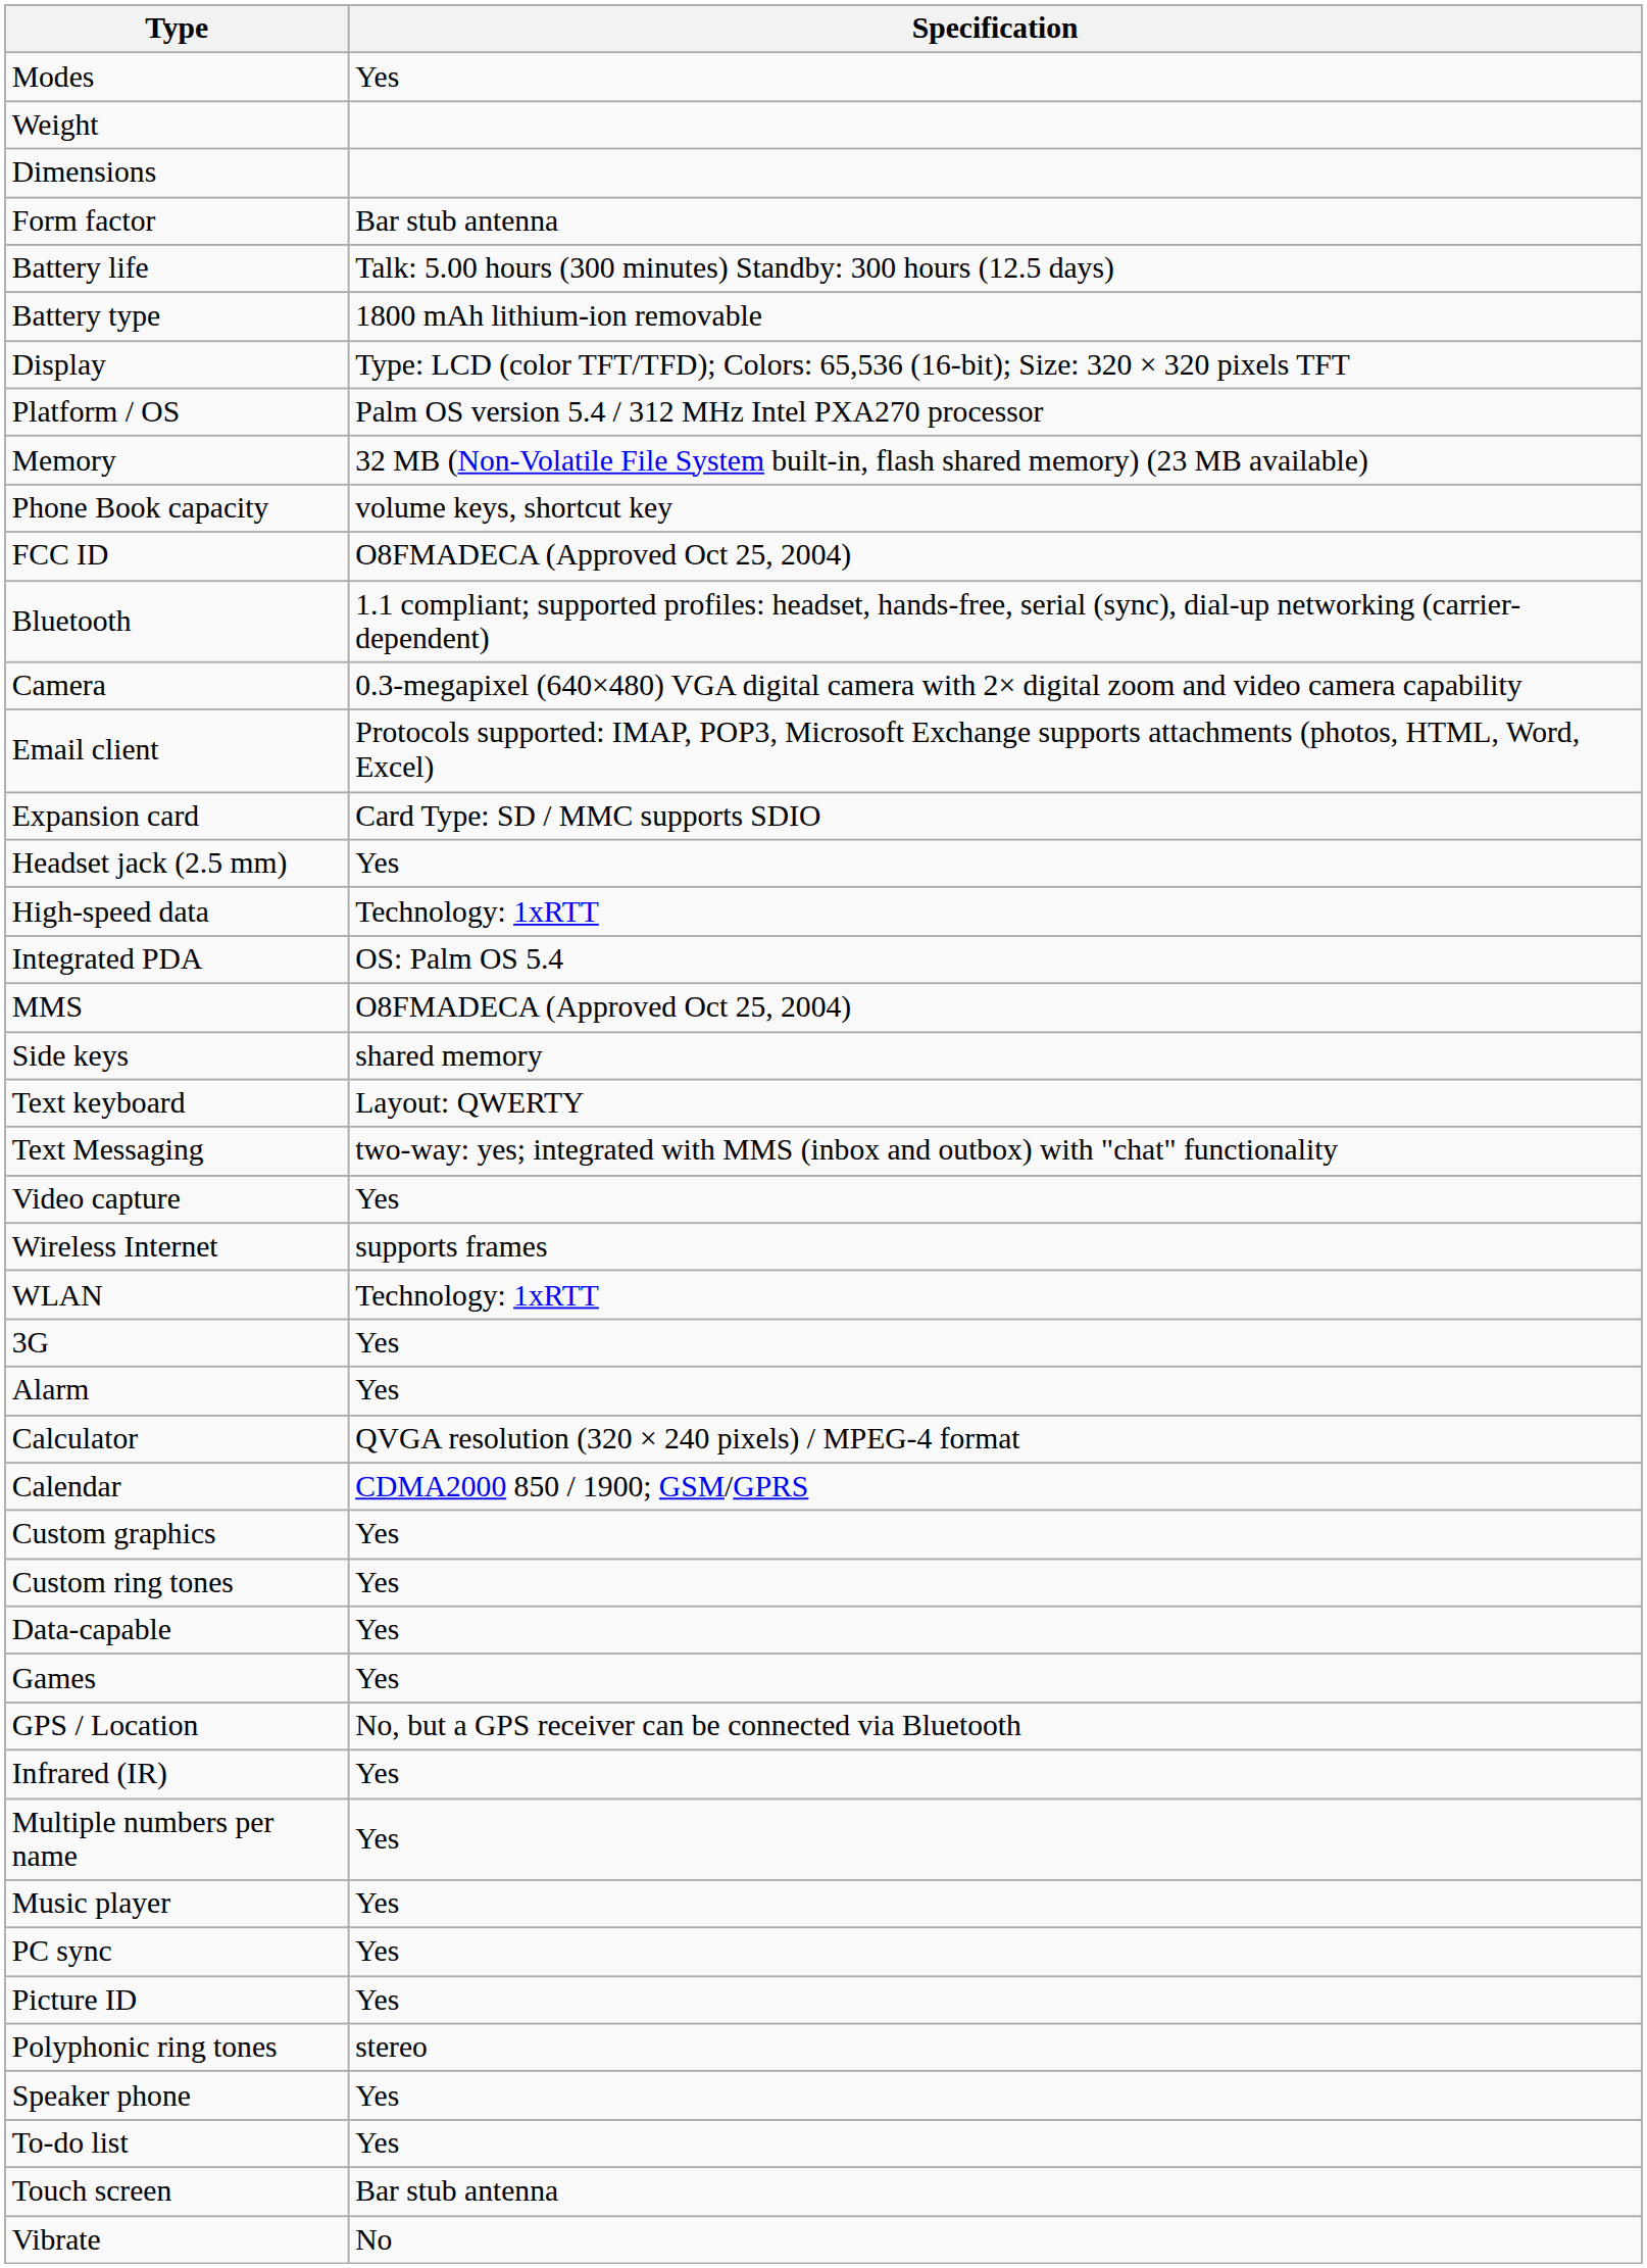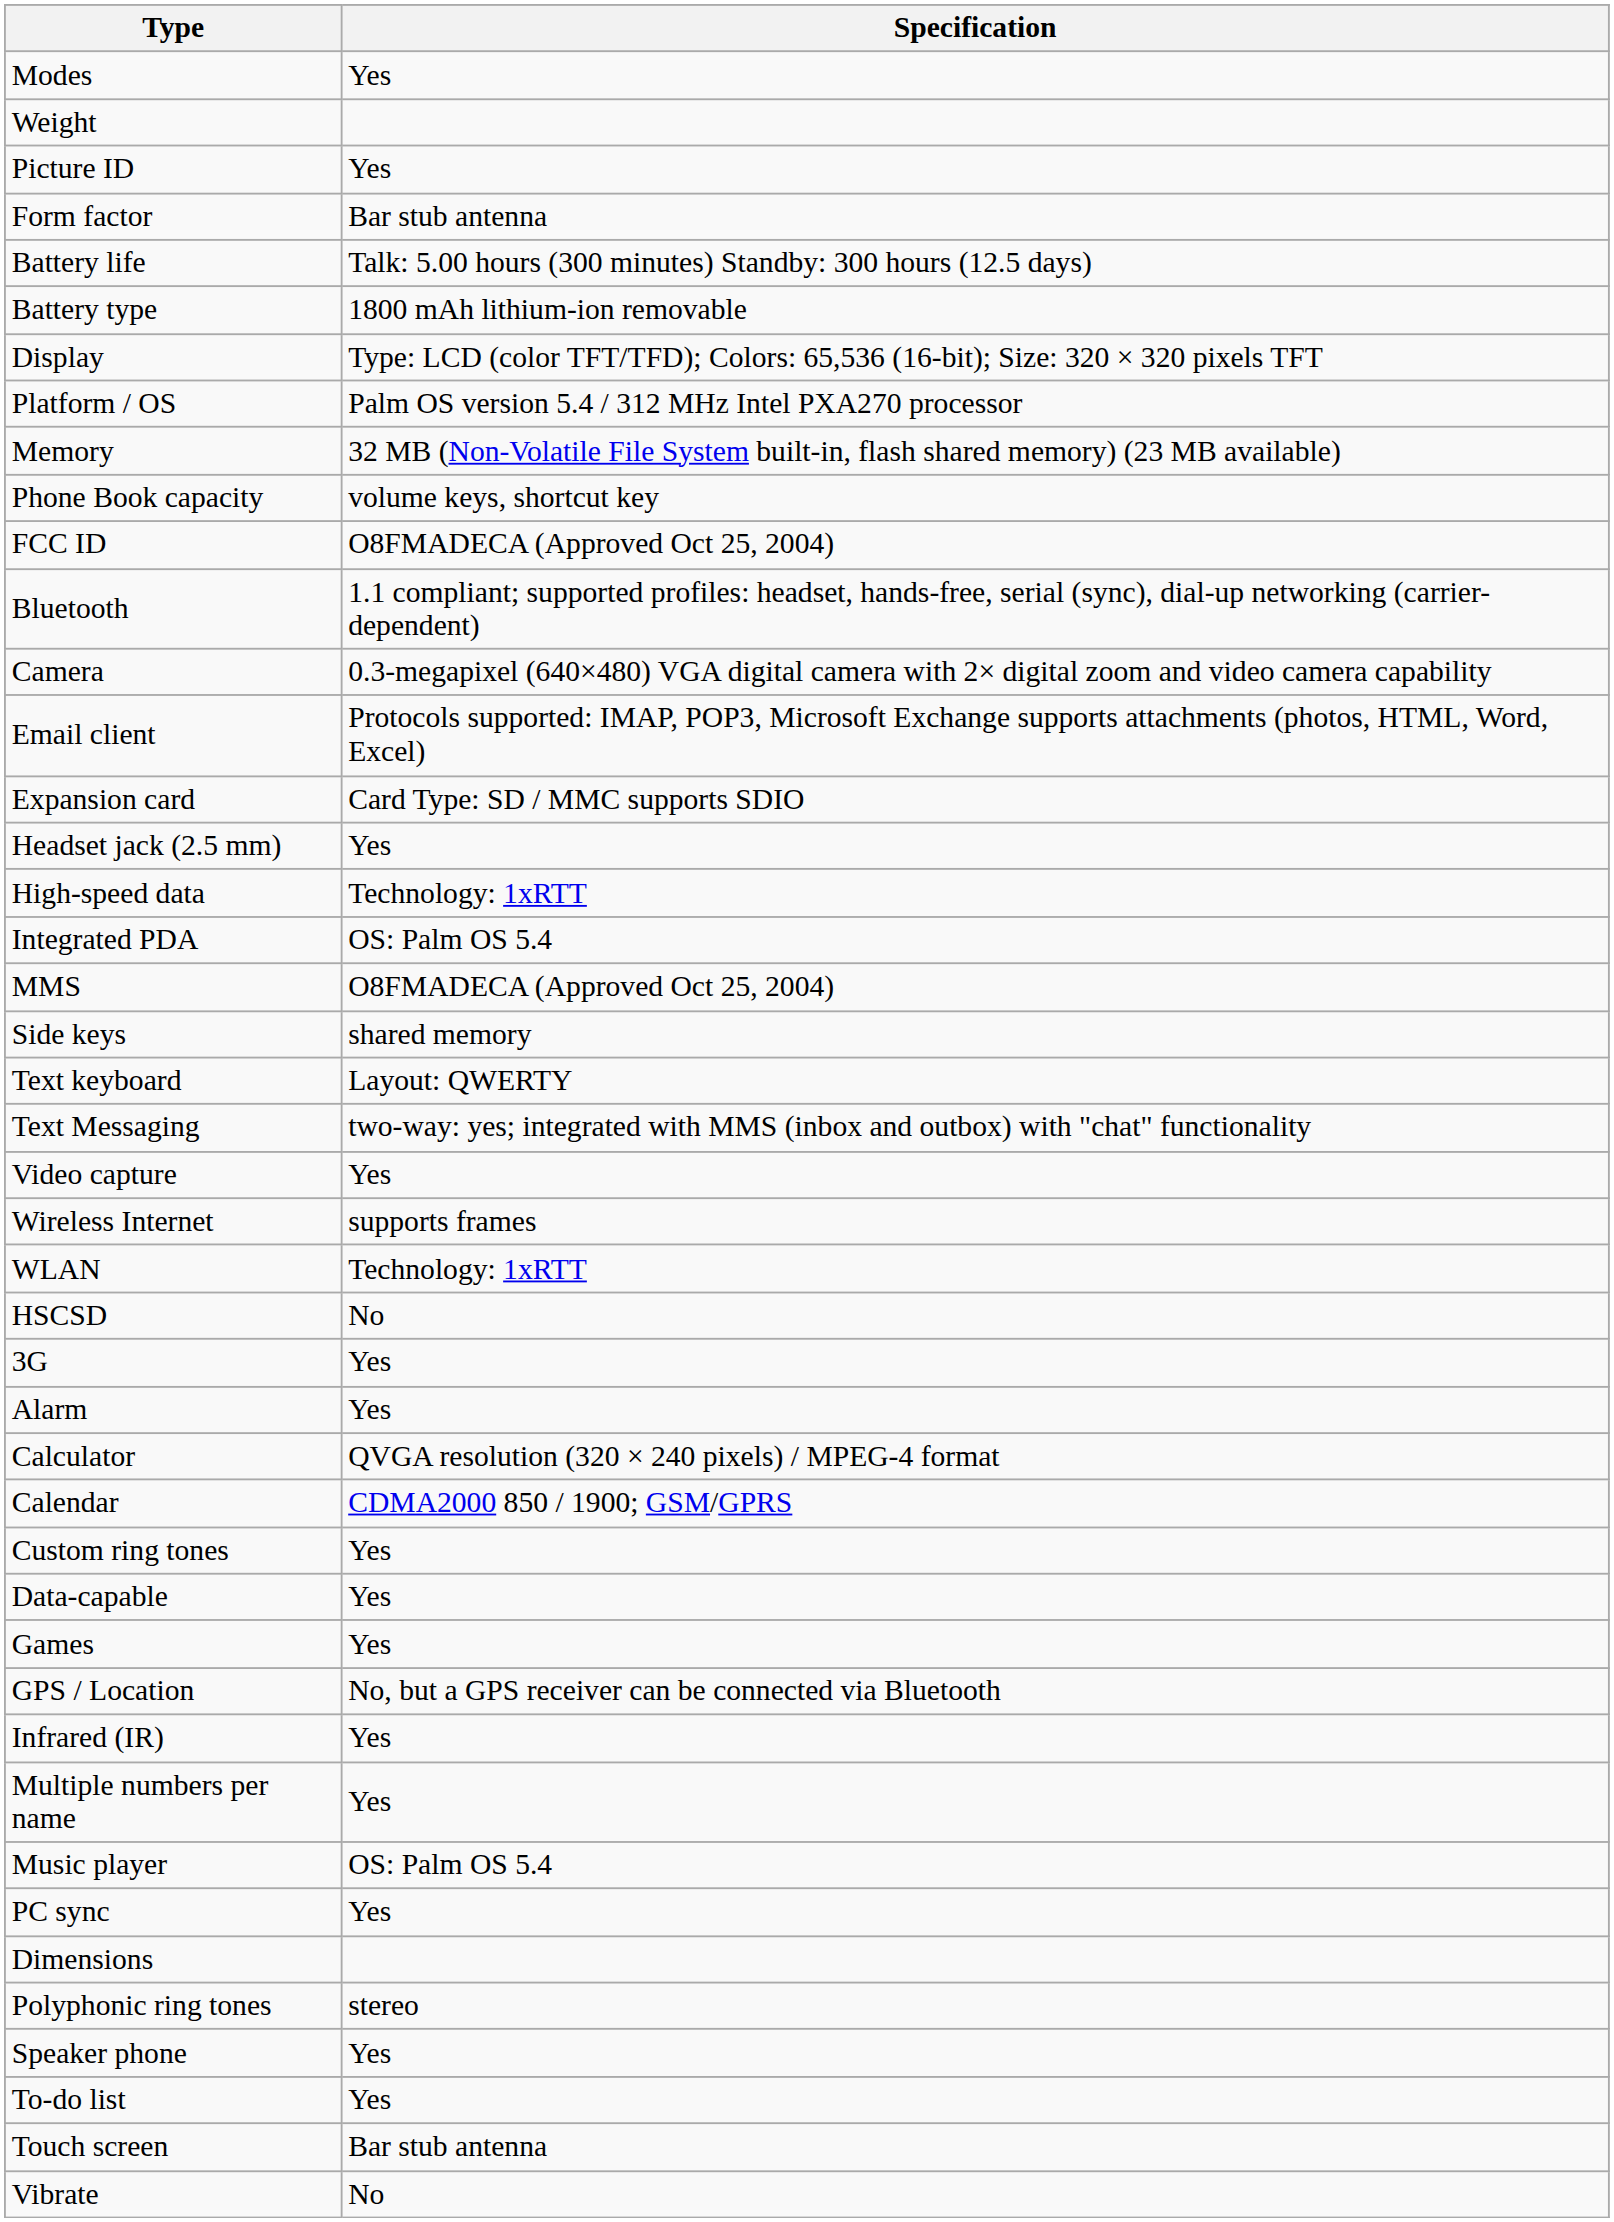rows swapped: Dimensions <-> Picture ID
+ row: HSCSD | No
- row: Custom graphics | Yes
Music player | Specification: Yes -> OS: Palm OS 5.4
